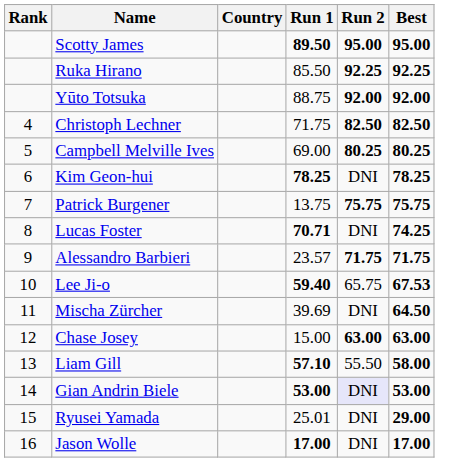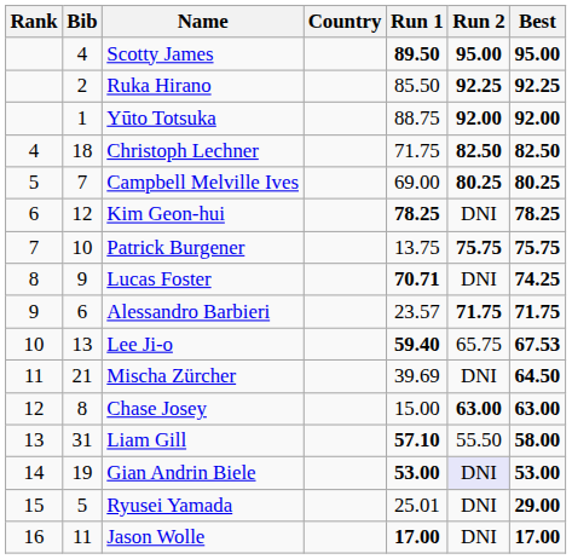+ column: Bib | 4 | 2 | 1 | 18 | 7 | 12 | 10 | 9 | 6 | 13 | 21 | 8 | 31 | 19 | 5 | 11
